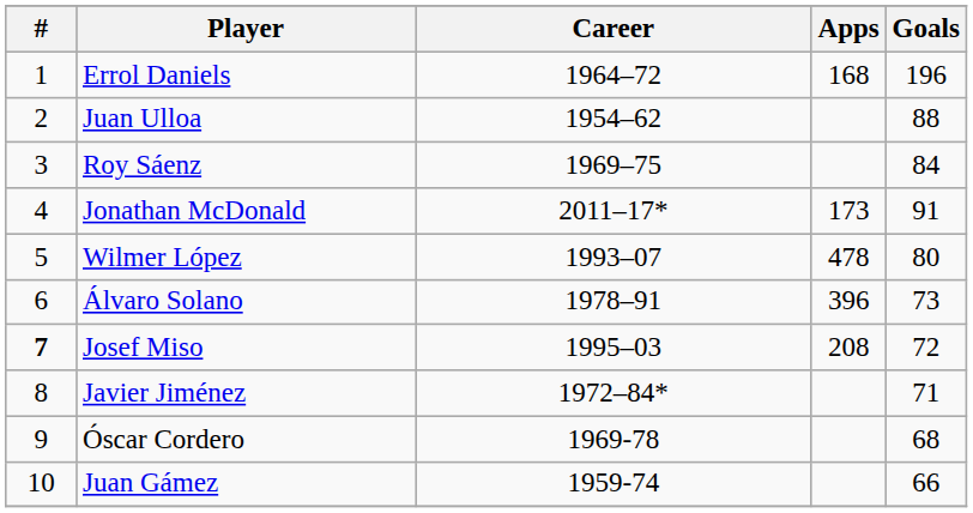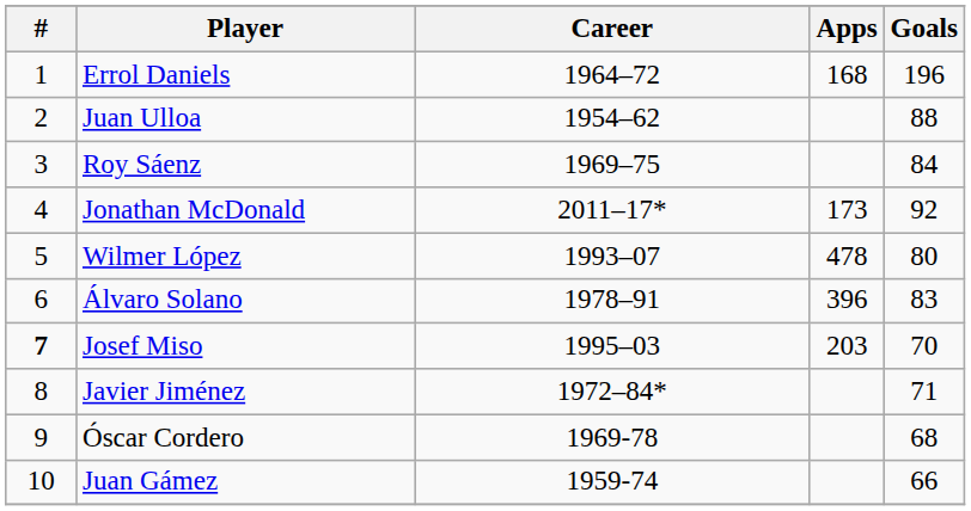Jonathan McDonald | Goals: 91 -> 92
Álvaro Solano | Goals: 73 -> 83
Josef Miso | Apps: 208 -> 203
Josef Miso | Goals: 72 -> 70
